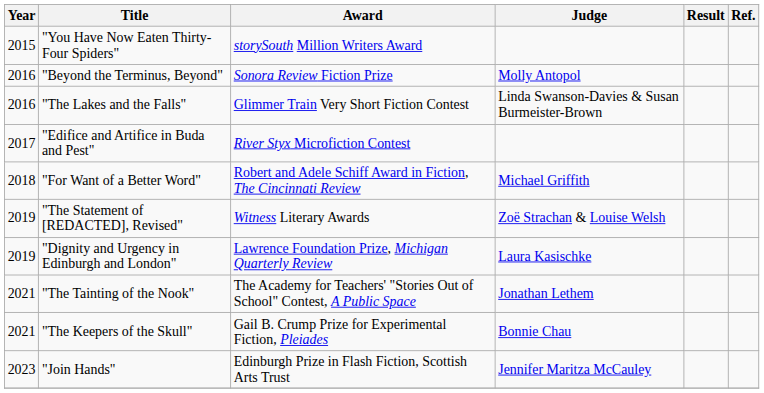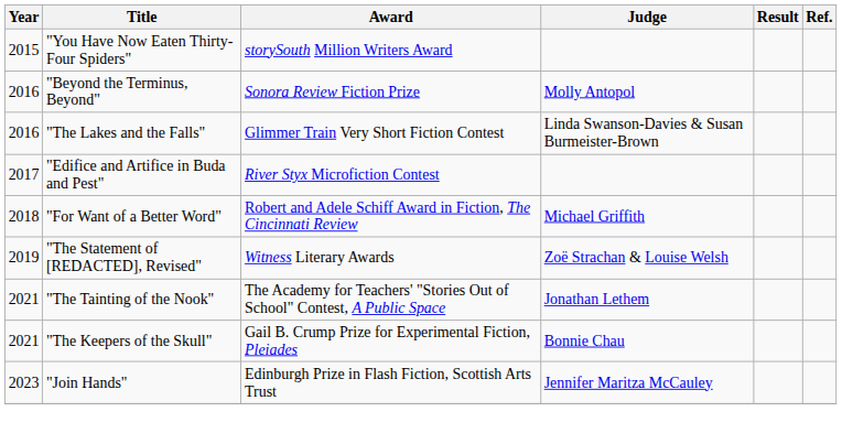- row: 2019 | "Dignity and Urgency in Edinburgh and London" | Lawrence Foundation Prize, Michigan Quarterly Review | Laura Kasischke
